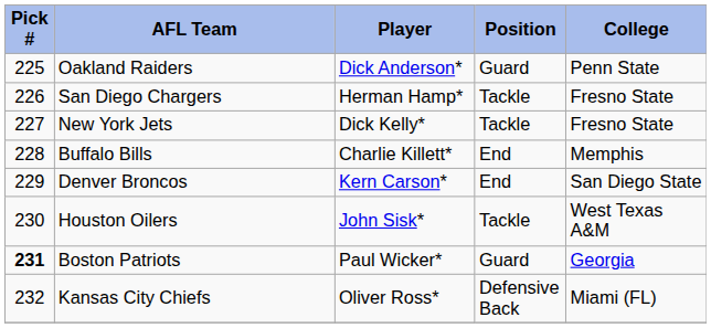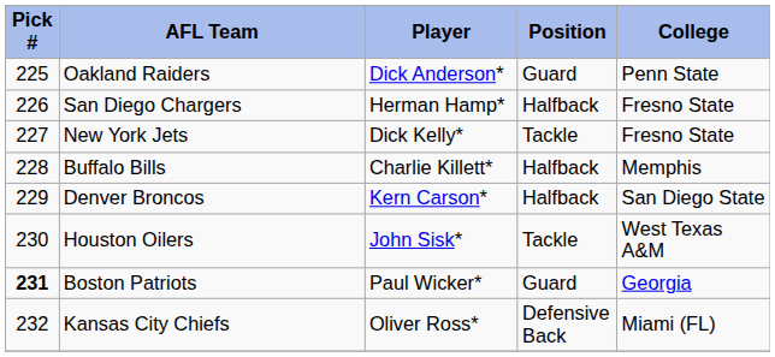San Diego Chargers | Position: Tackle -> Halfback
Buffalo Bills | Position: End -> Halfback
Denver Broncos | Position: End -> Halfback
